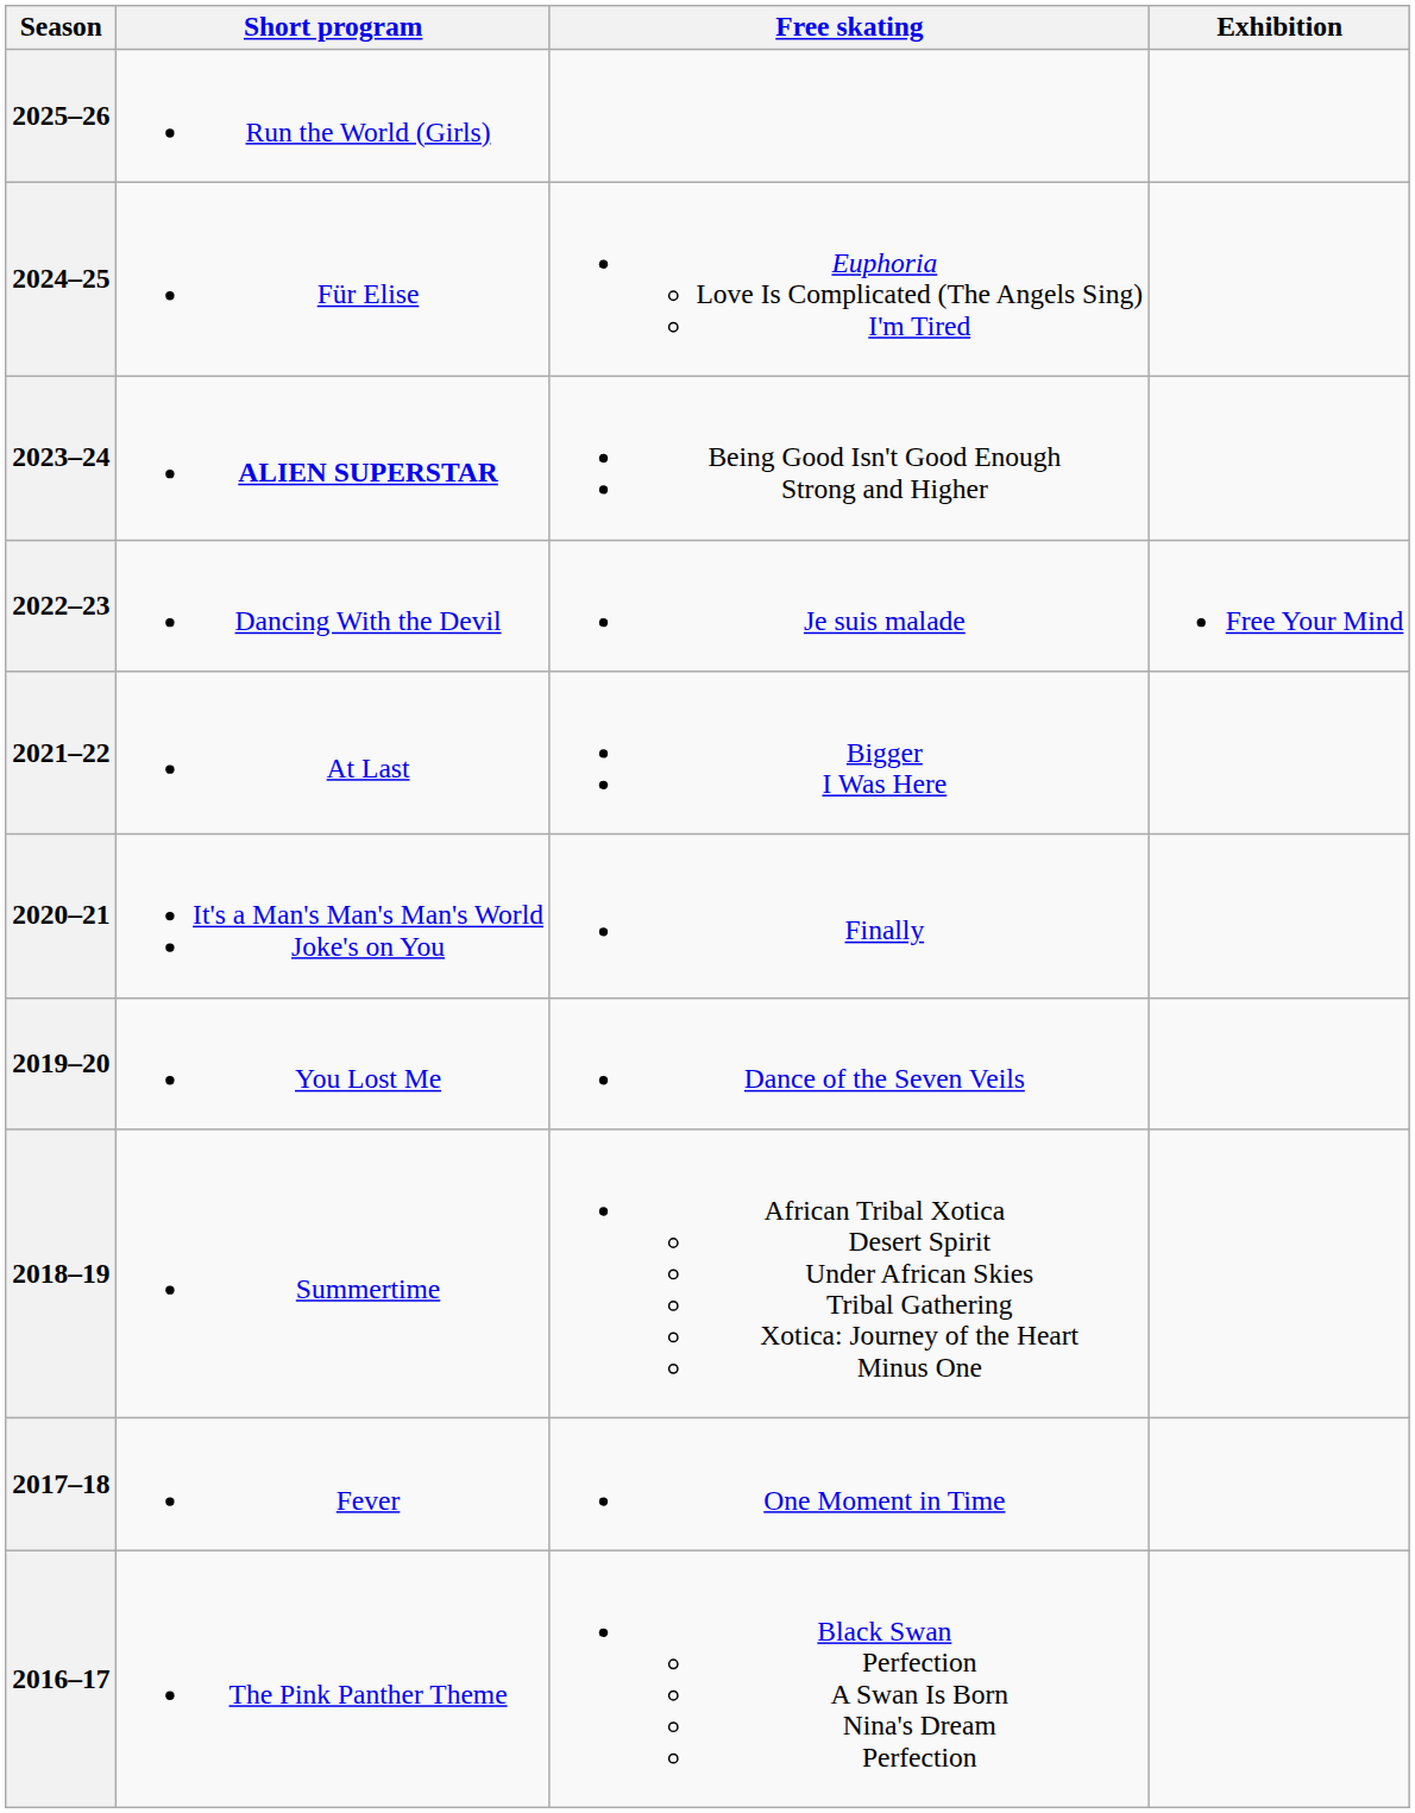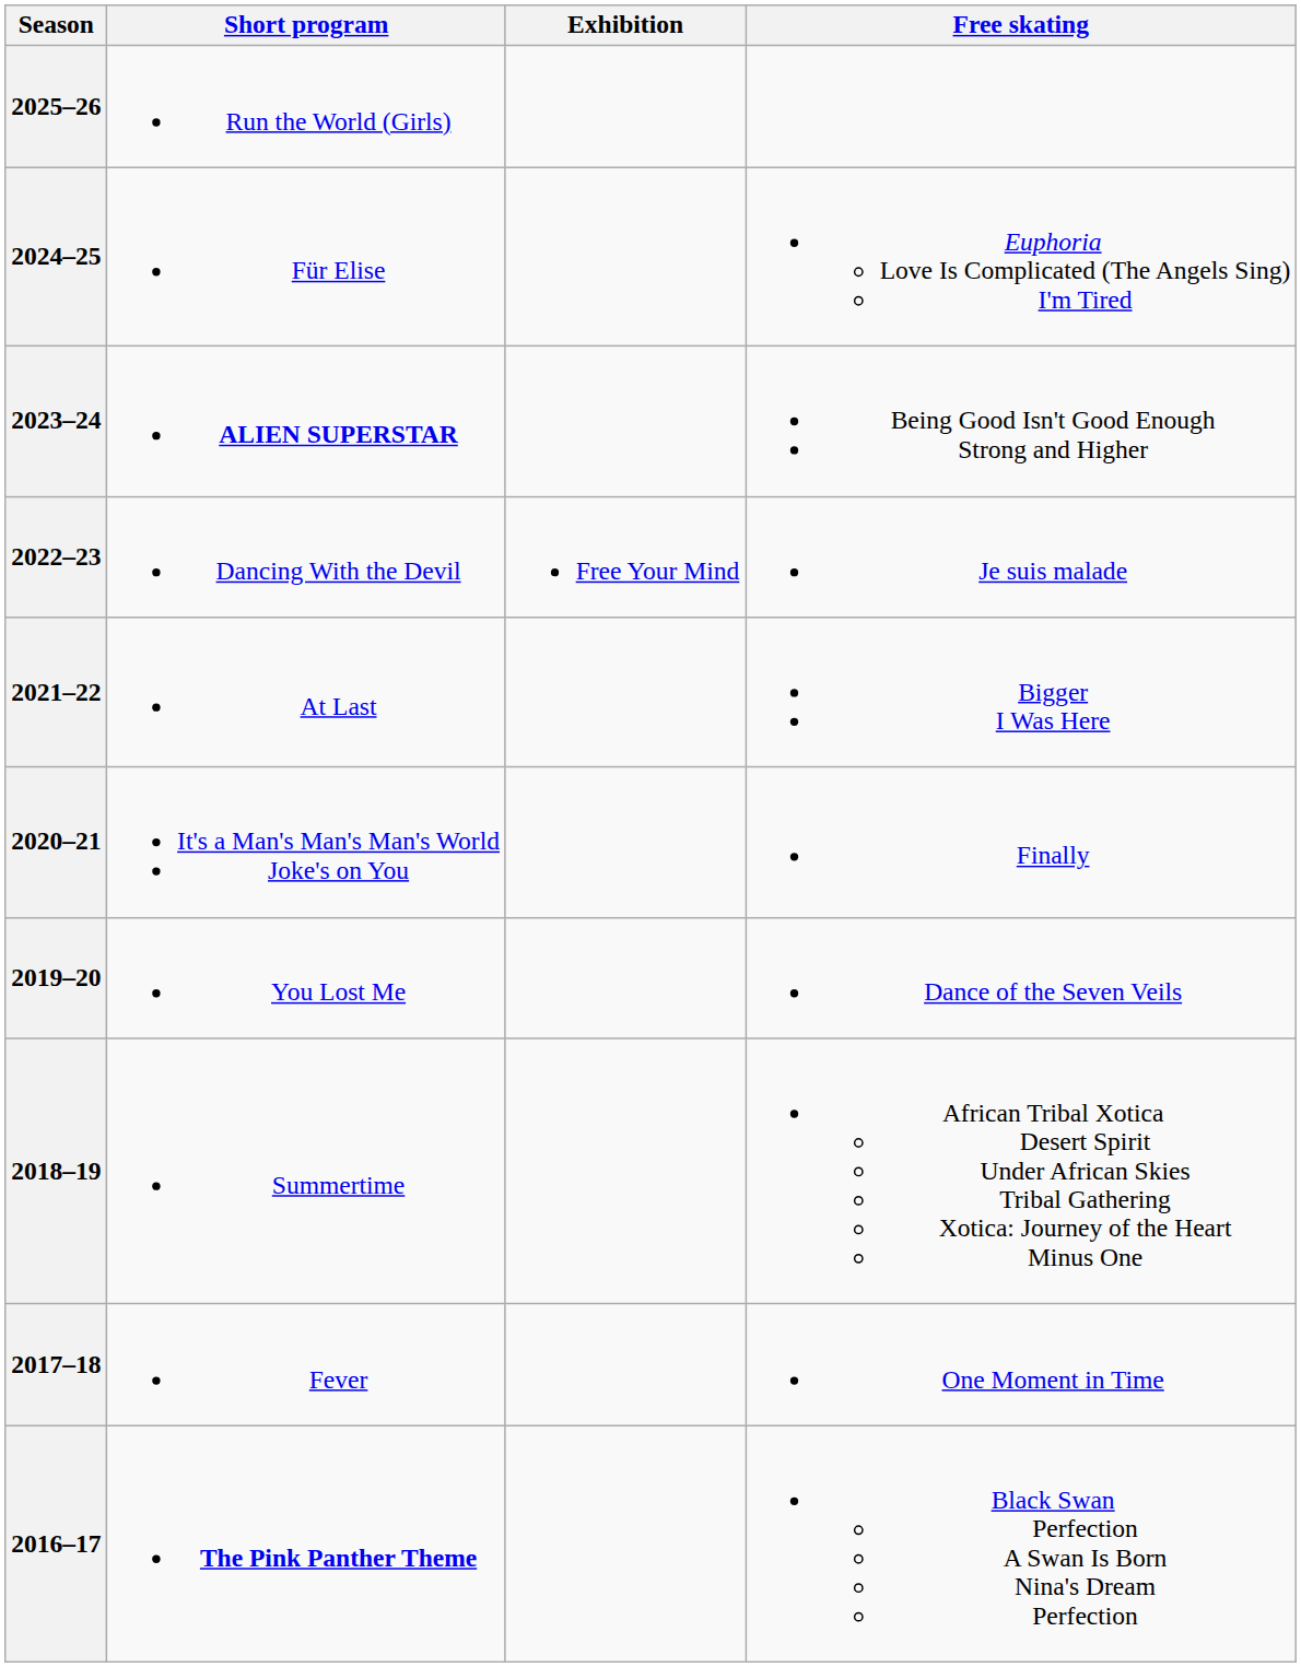columns swapped: Free skating <-> Exhibition
2016–17 | Short program: normal -> bold
